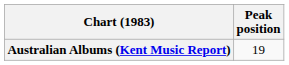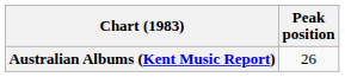Australian Albums (Kent Music Report) | Peak position: 19 -> 26
